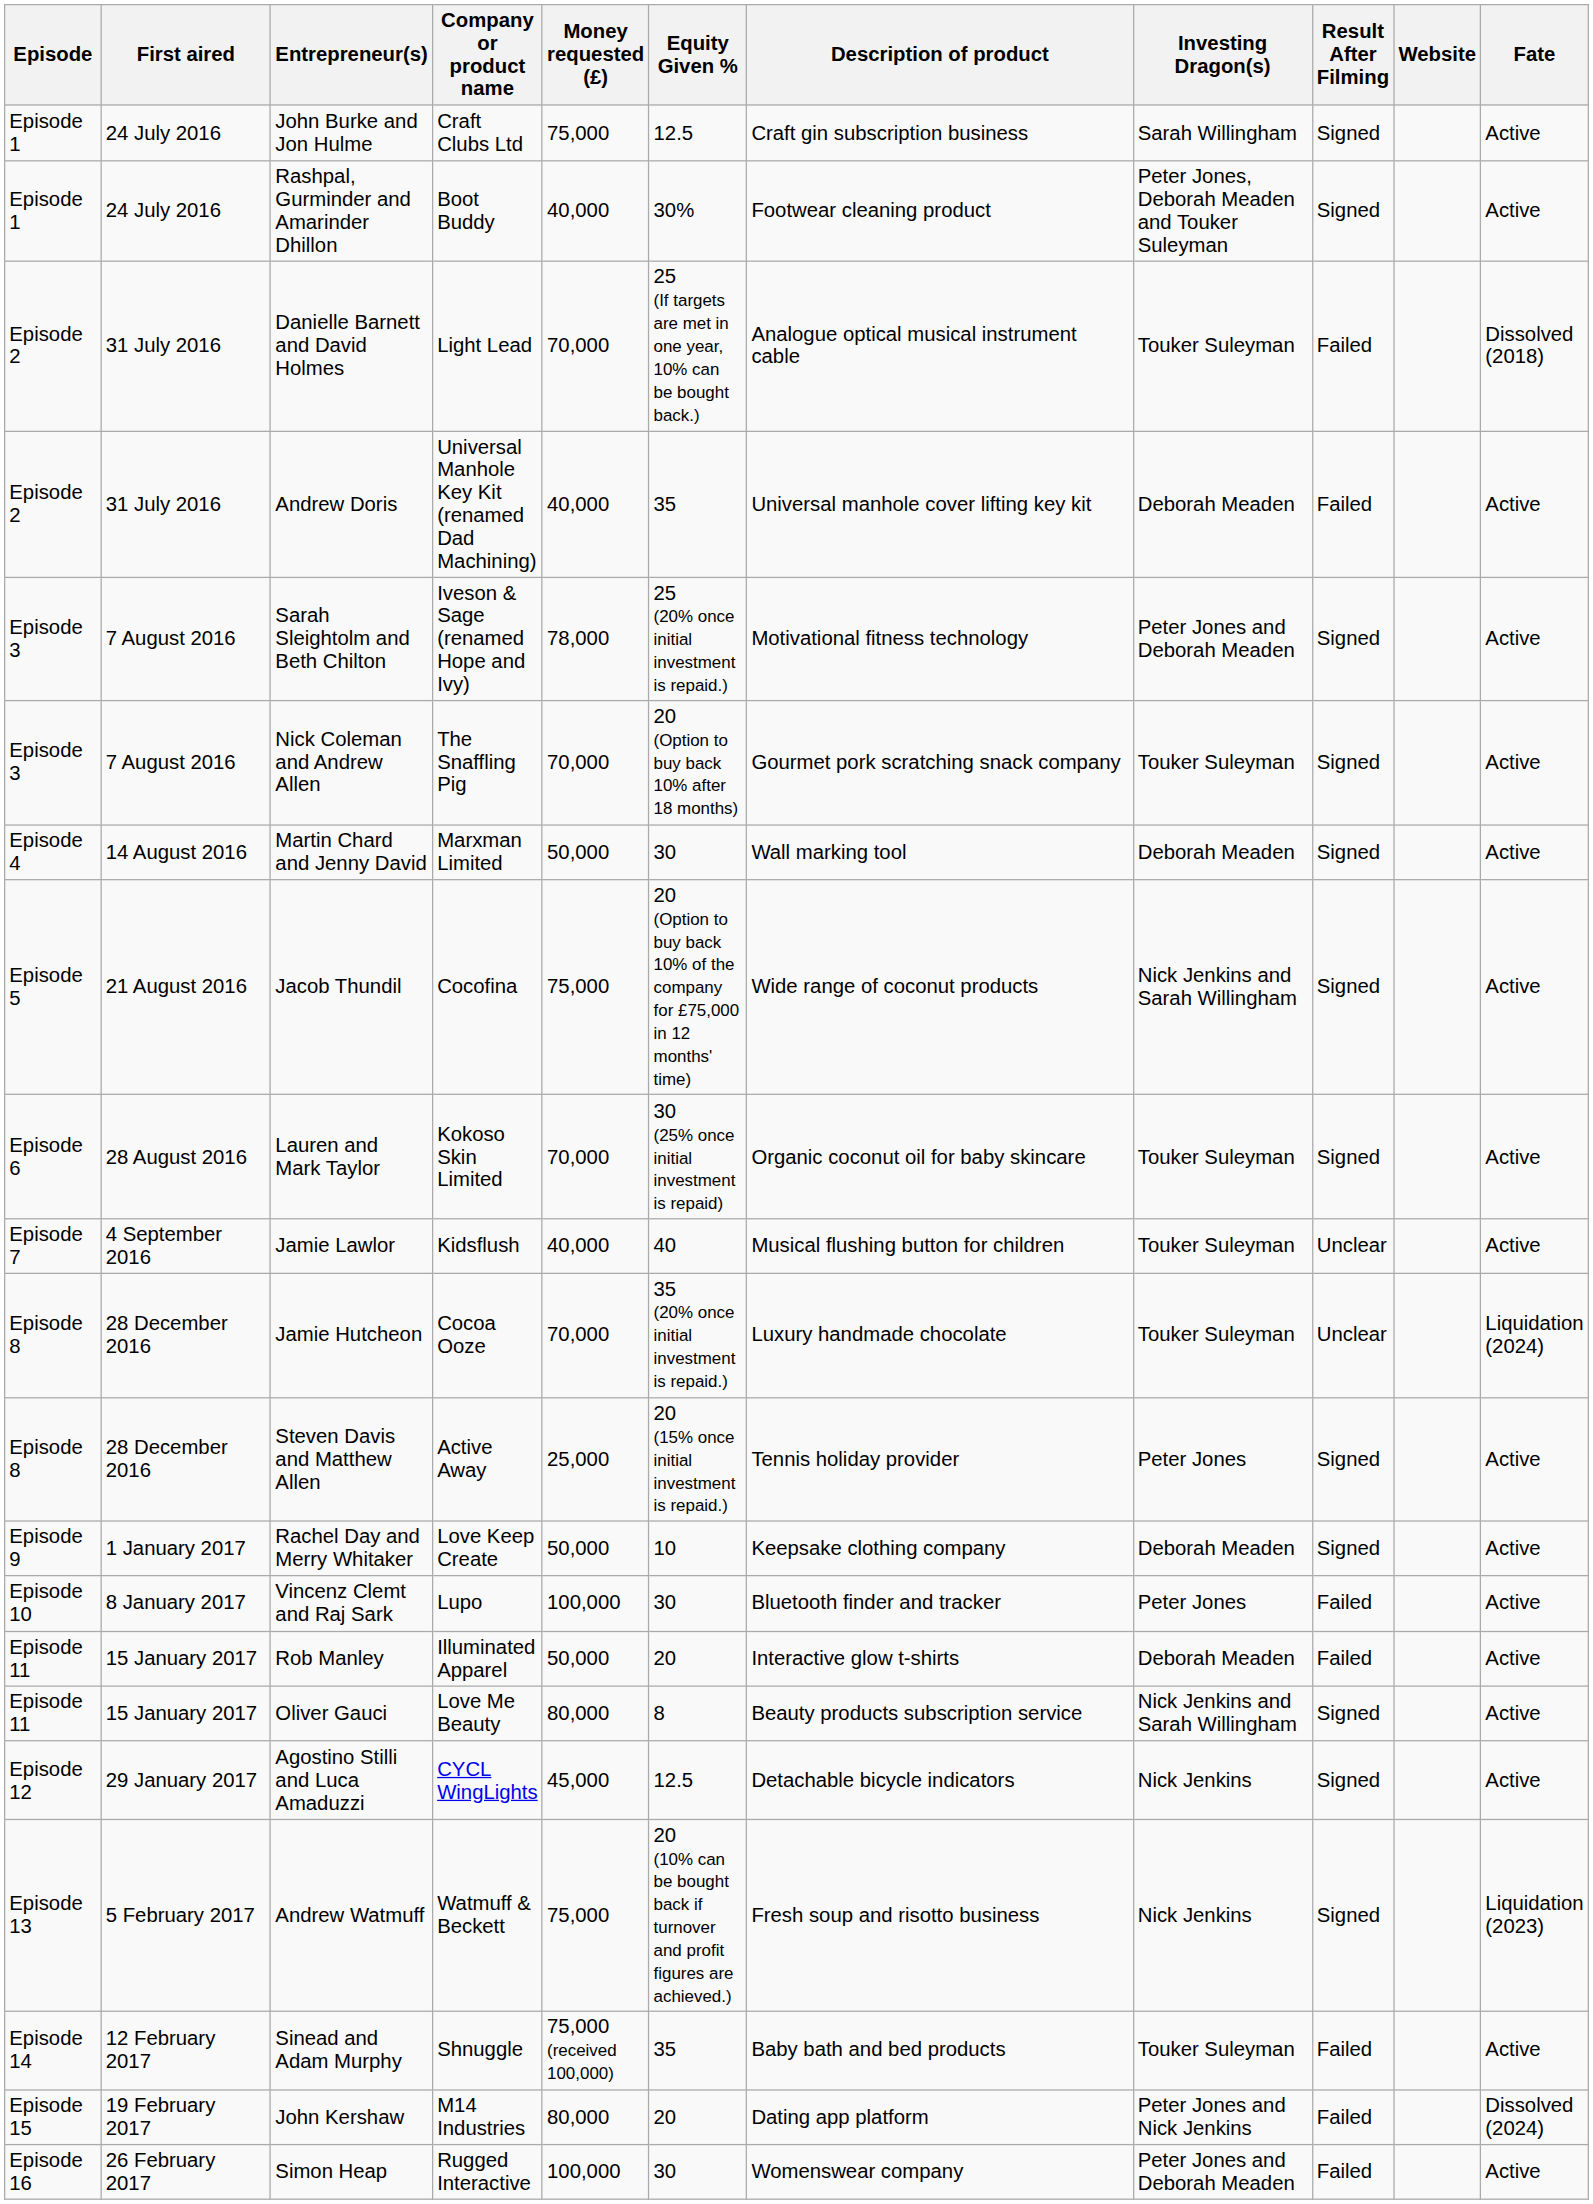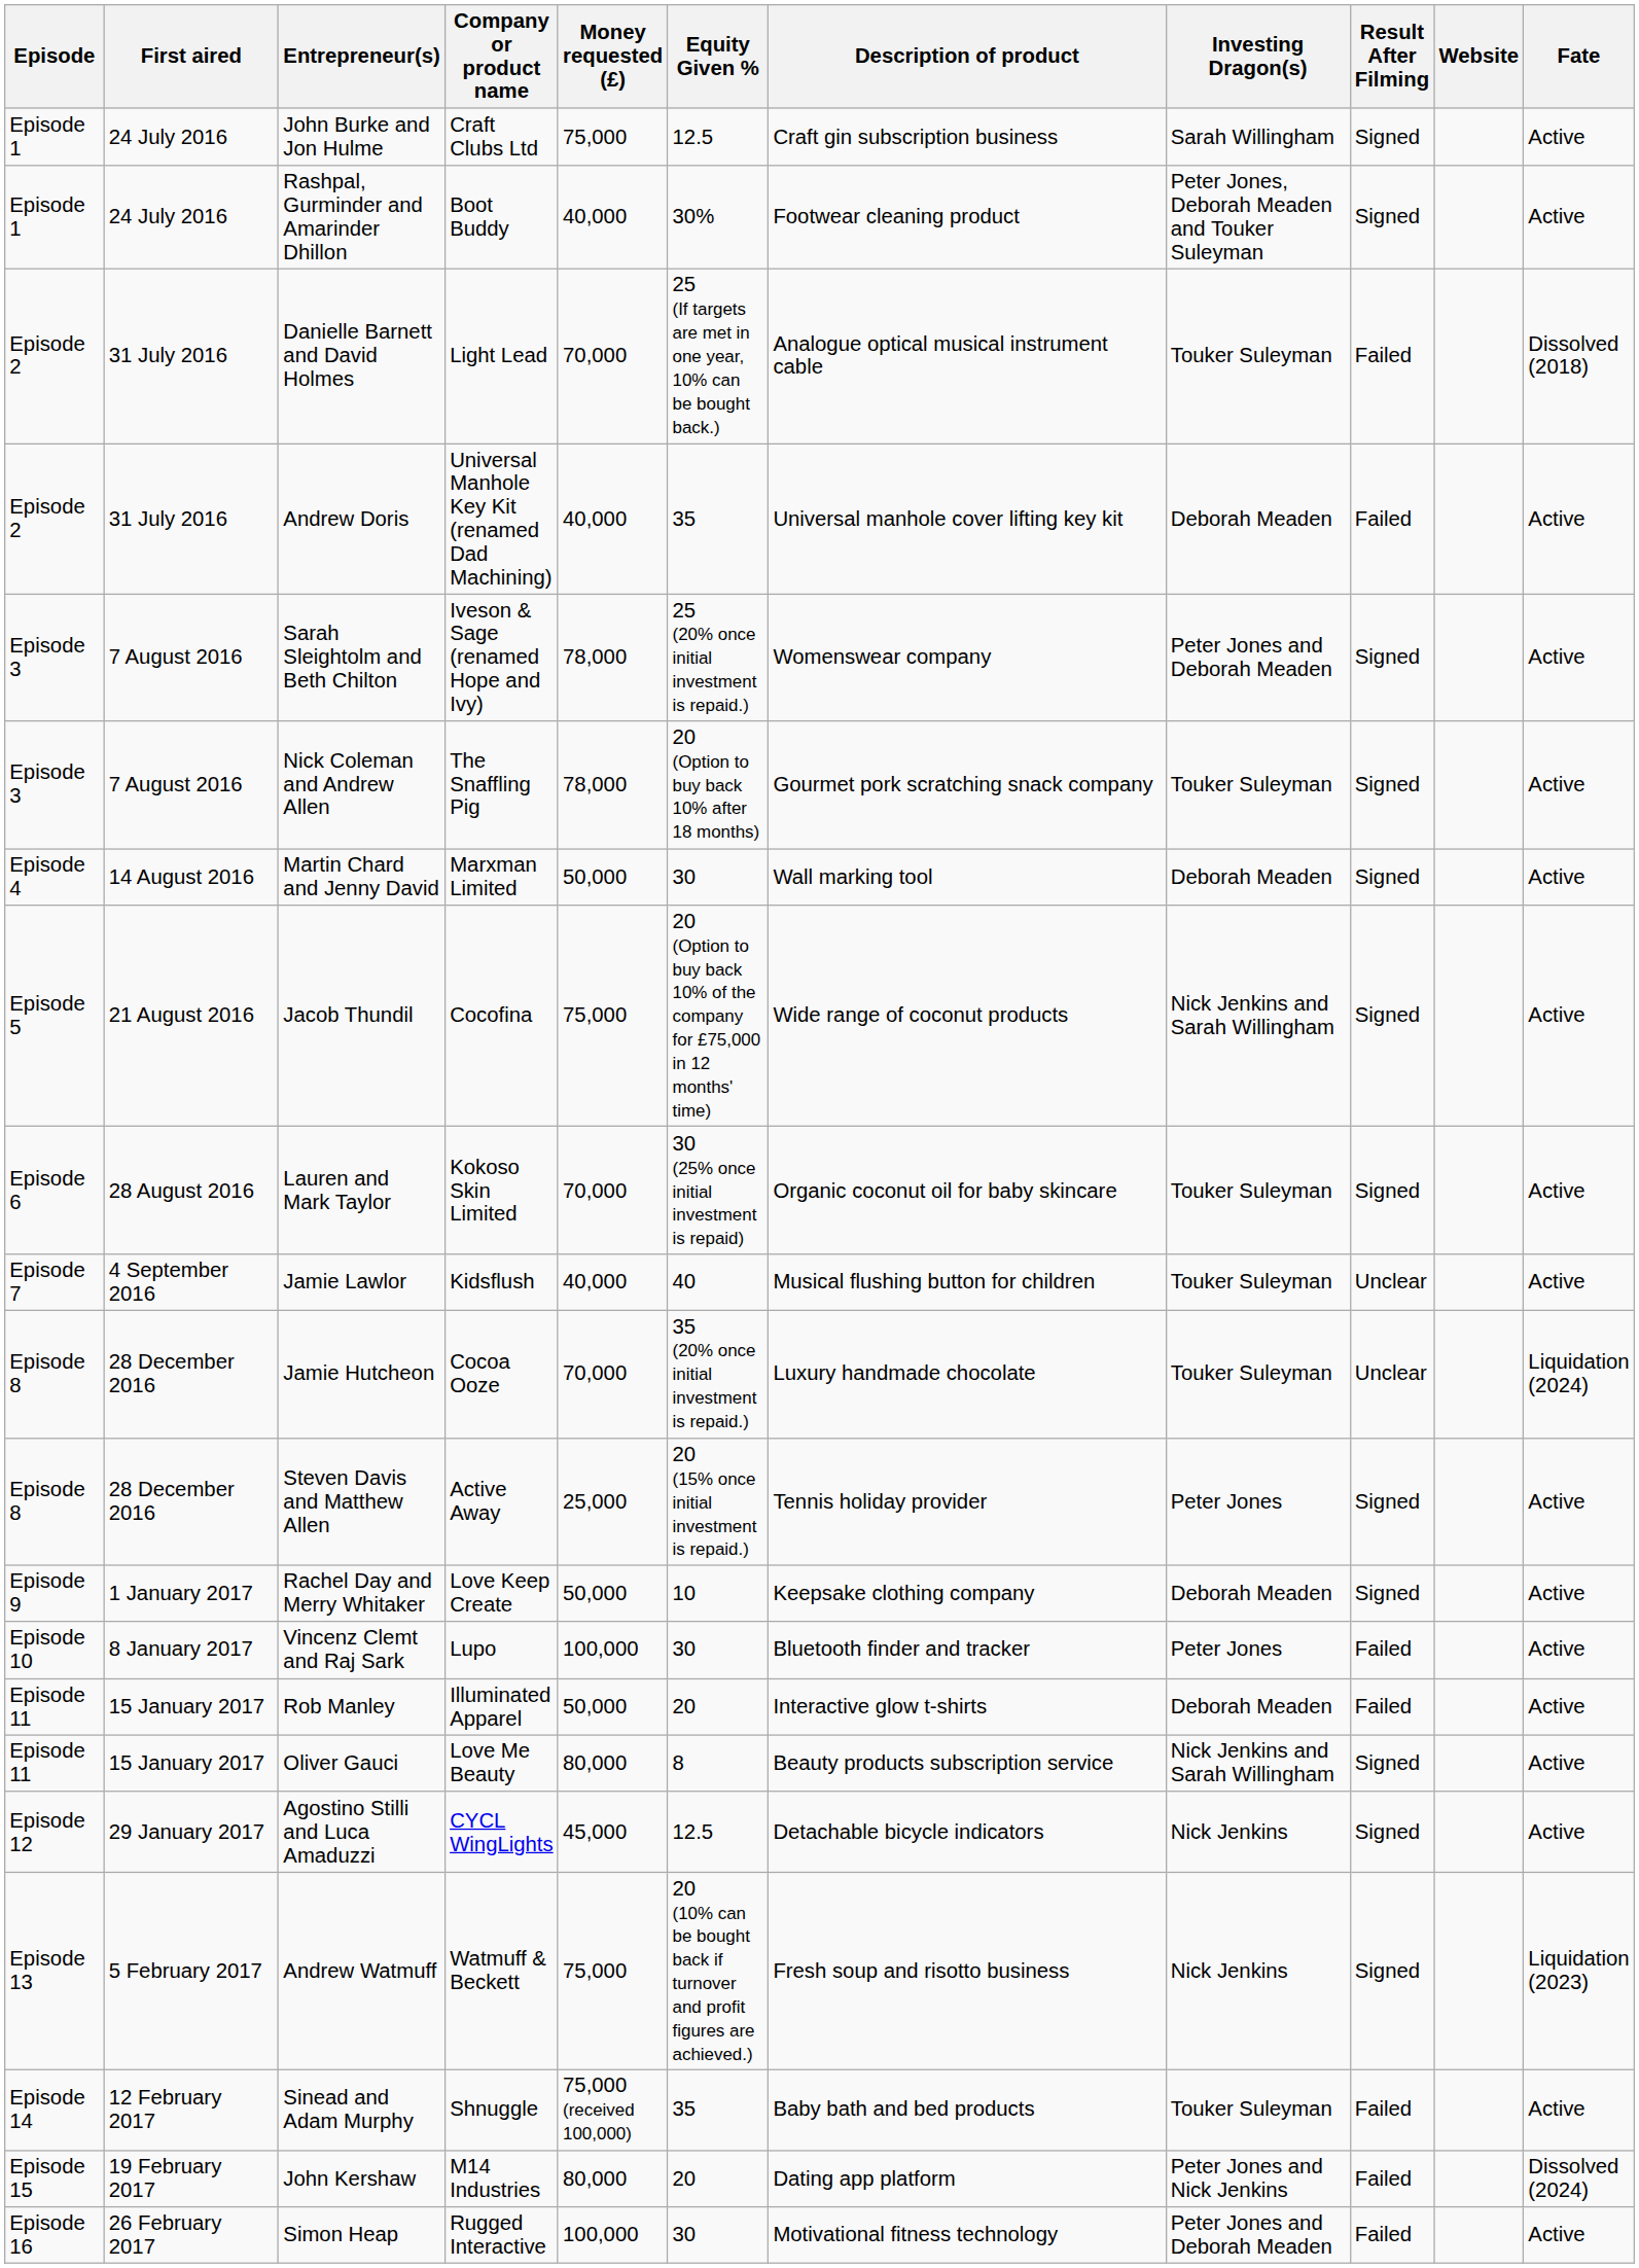Sarah Sleightolm and Beth Chilton | Description of product: Motivational fitness technology -> Womenswear company
Nick Coleman and Andrew Allen | Money requested (£): 70,000 -> 78,000
Simon Heap | Description of product: Womenswear company -> Motivational fitness technology
